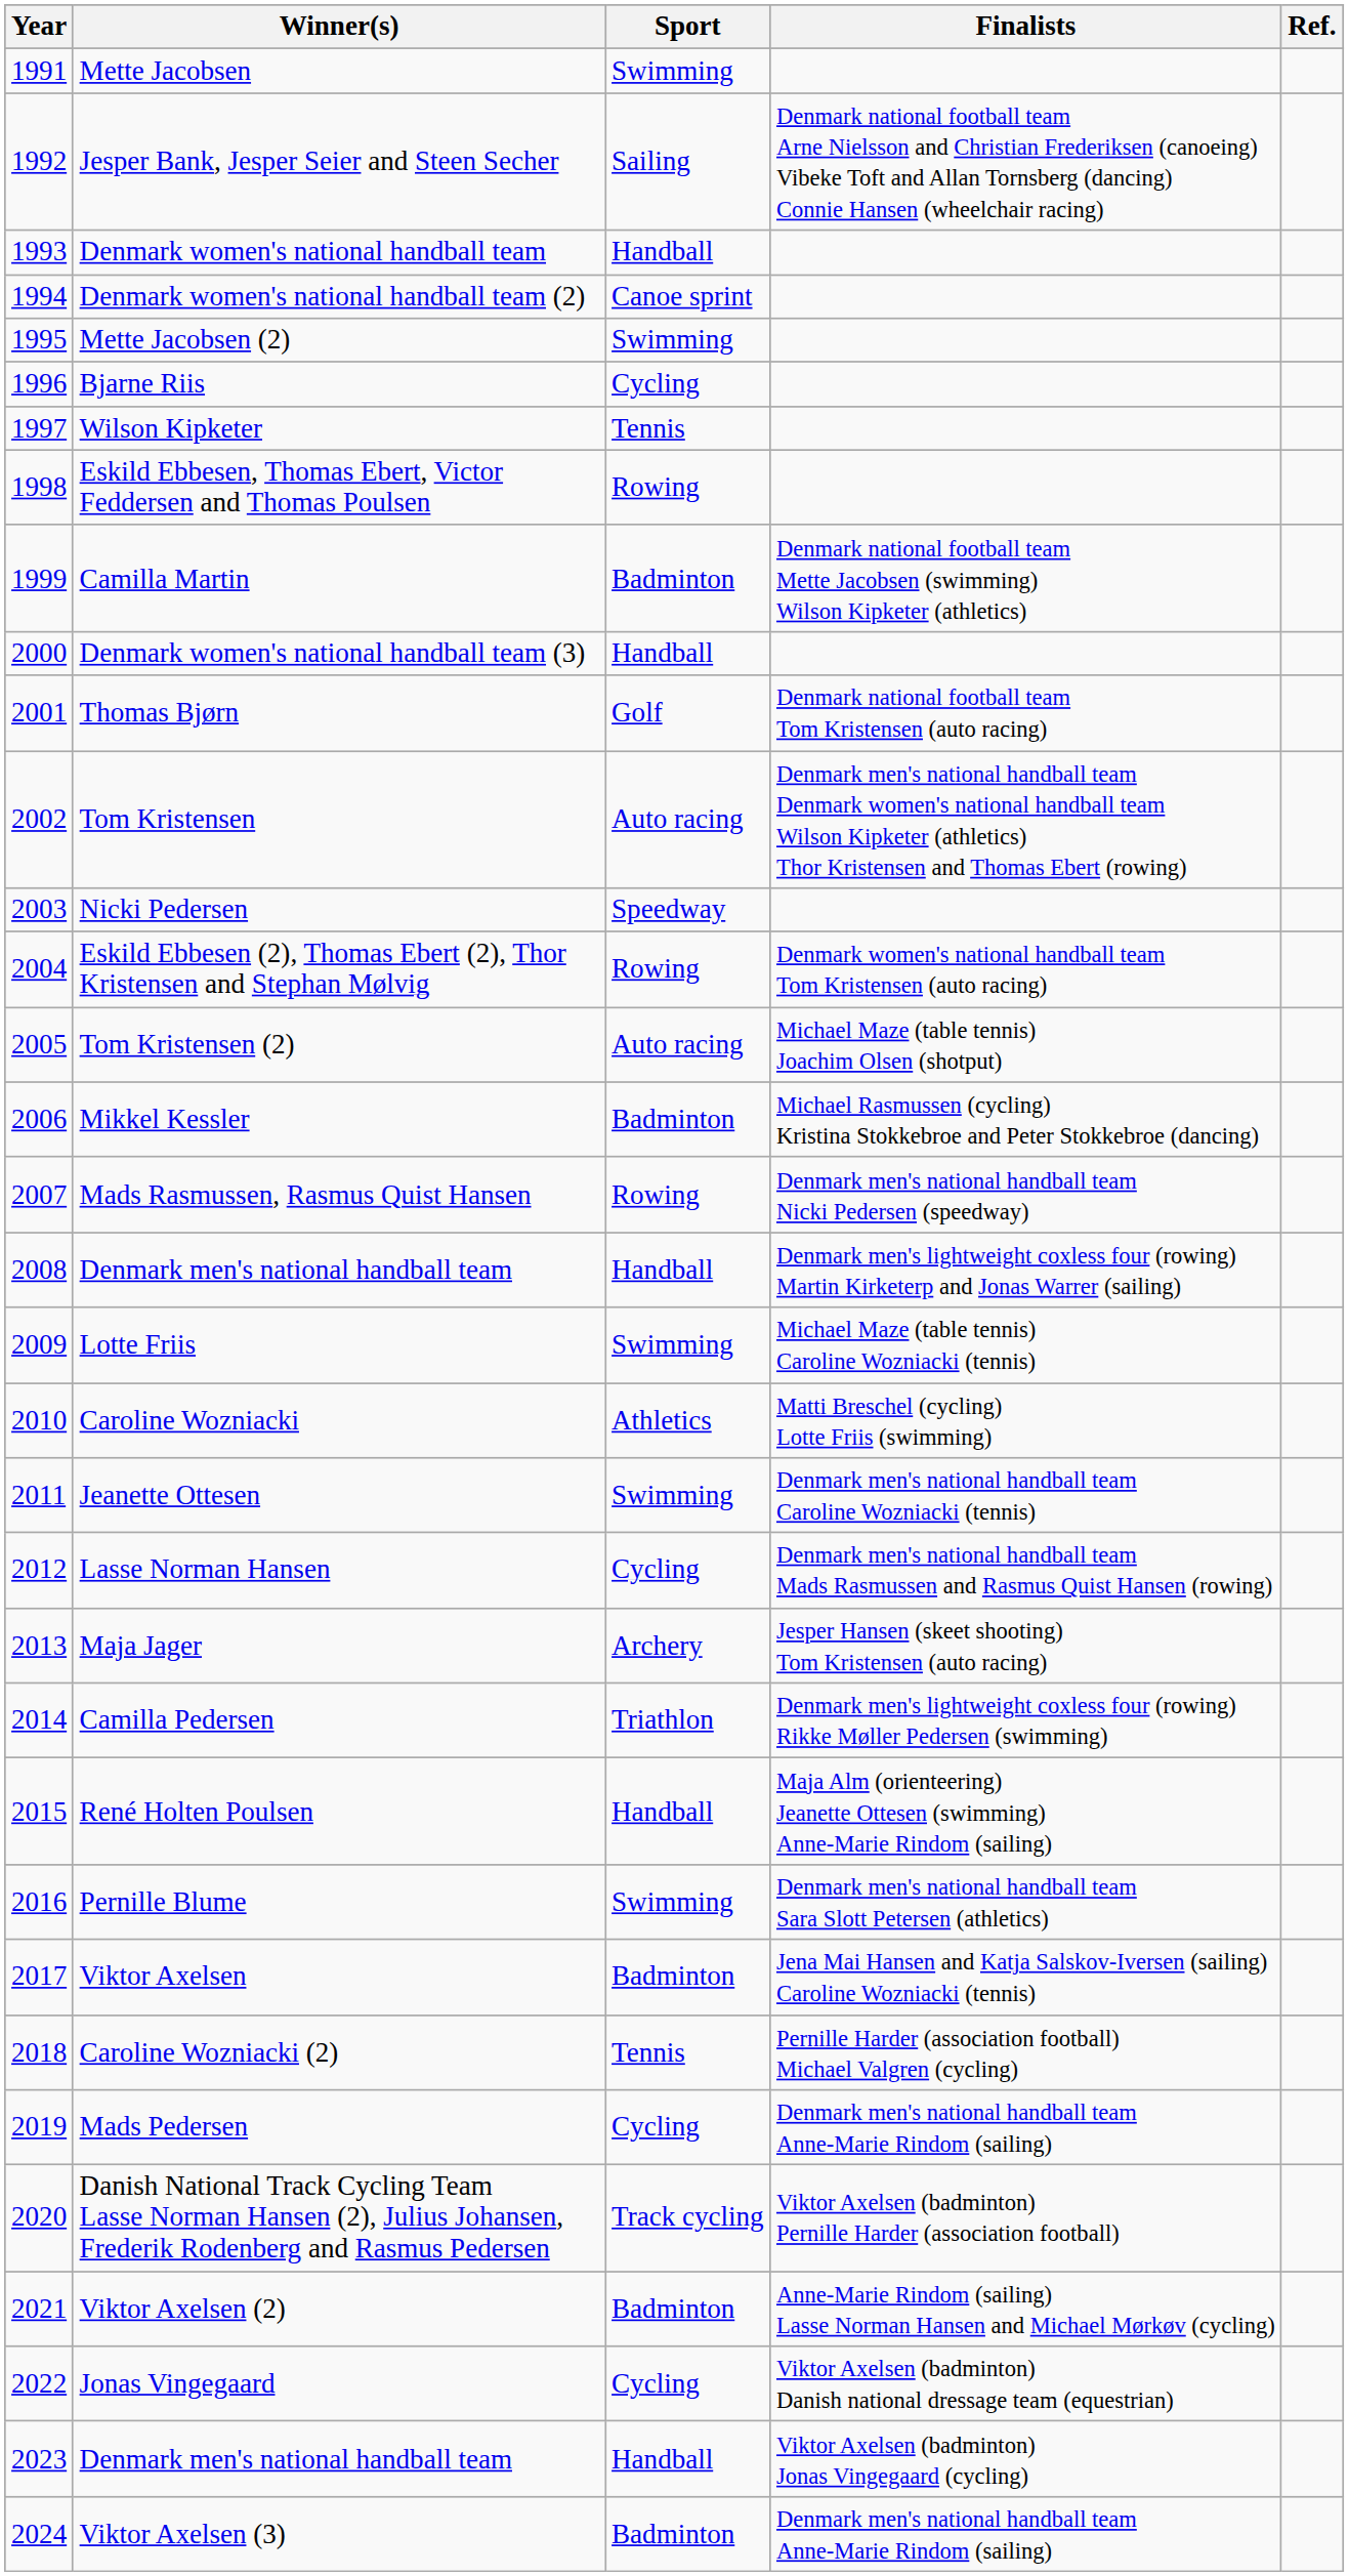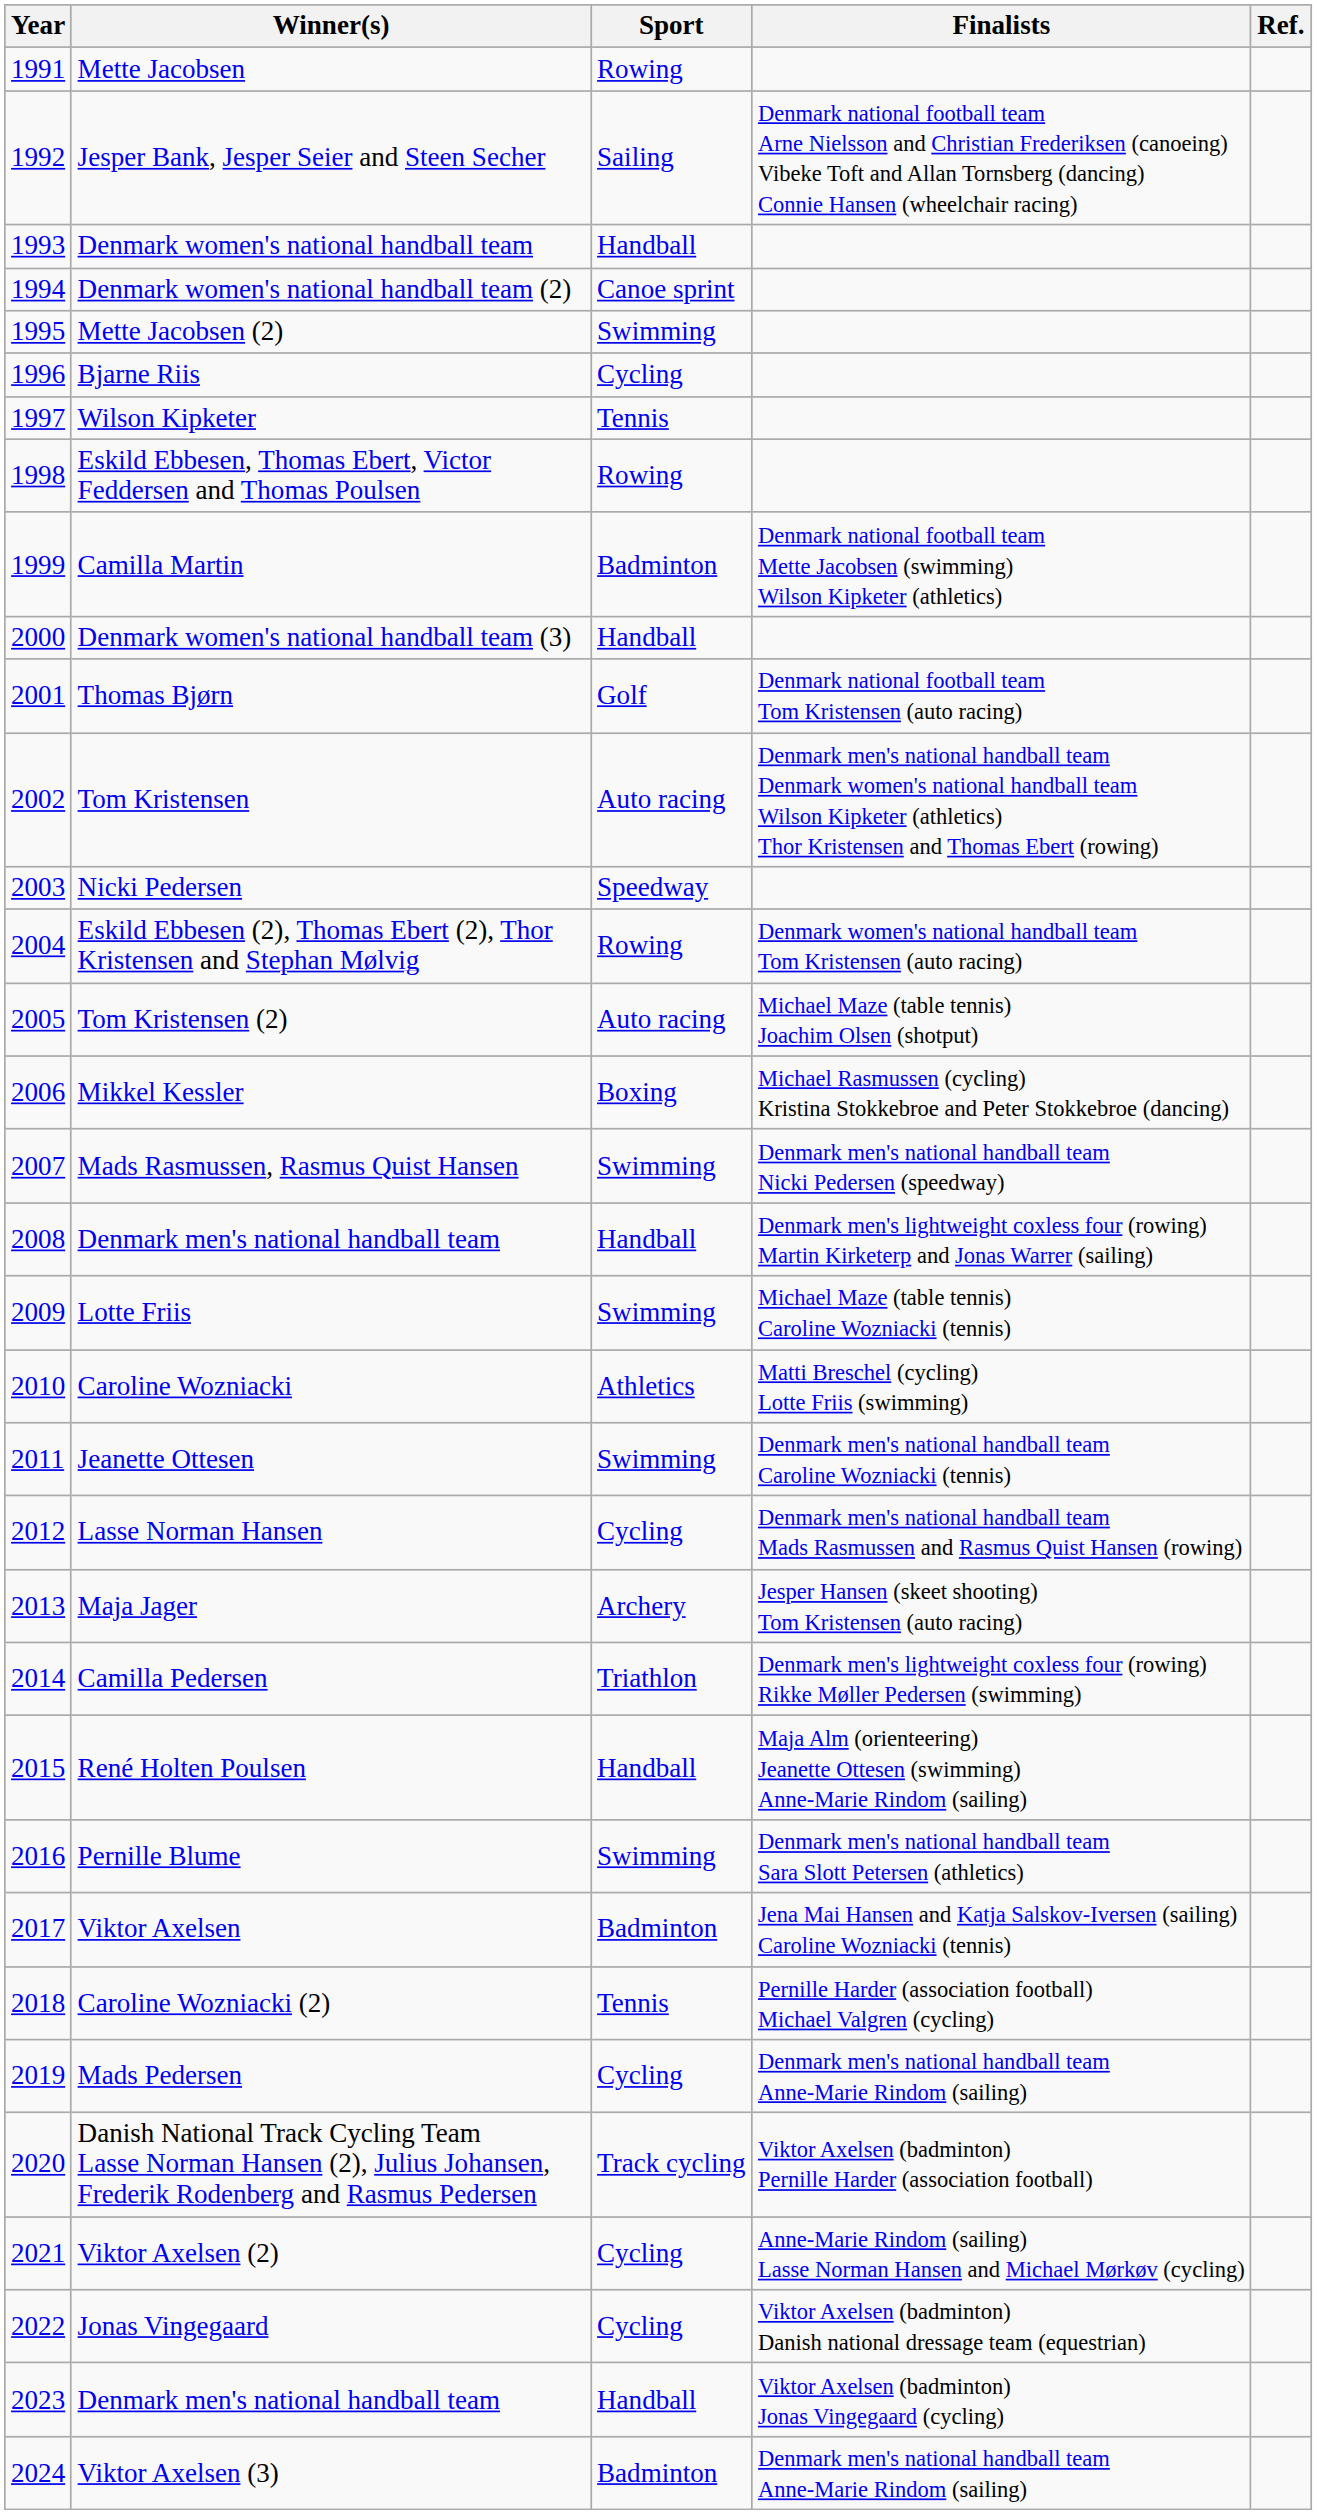Mette Jacobsen | Sport: Swimming -> Rowing
Mikkel Kessler | Sport: Badminton -> Boxing
Mads Rasmussen, Rasmus Quist Hansen | Sport: Rowing -> Swimming
Viktor Axelsen (2) | Sport: Badminton -> Cycling
